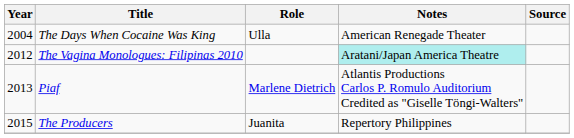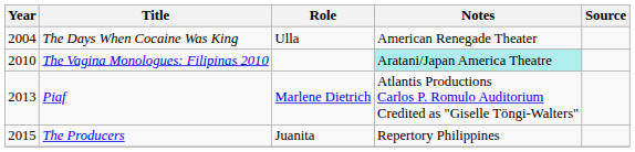The Vagina Monologues: Filipinas 2010 | Year: 2012 -> 2010
